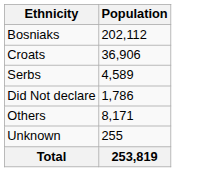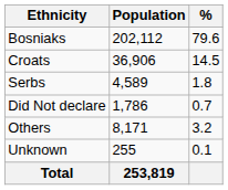+ column: % | 79.6 | 14.5 | 1.8 | 0.7 | 3.2 | 0.1
